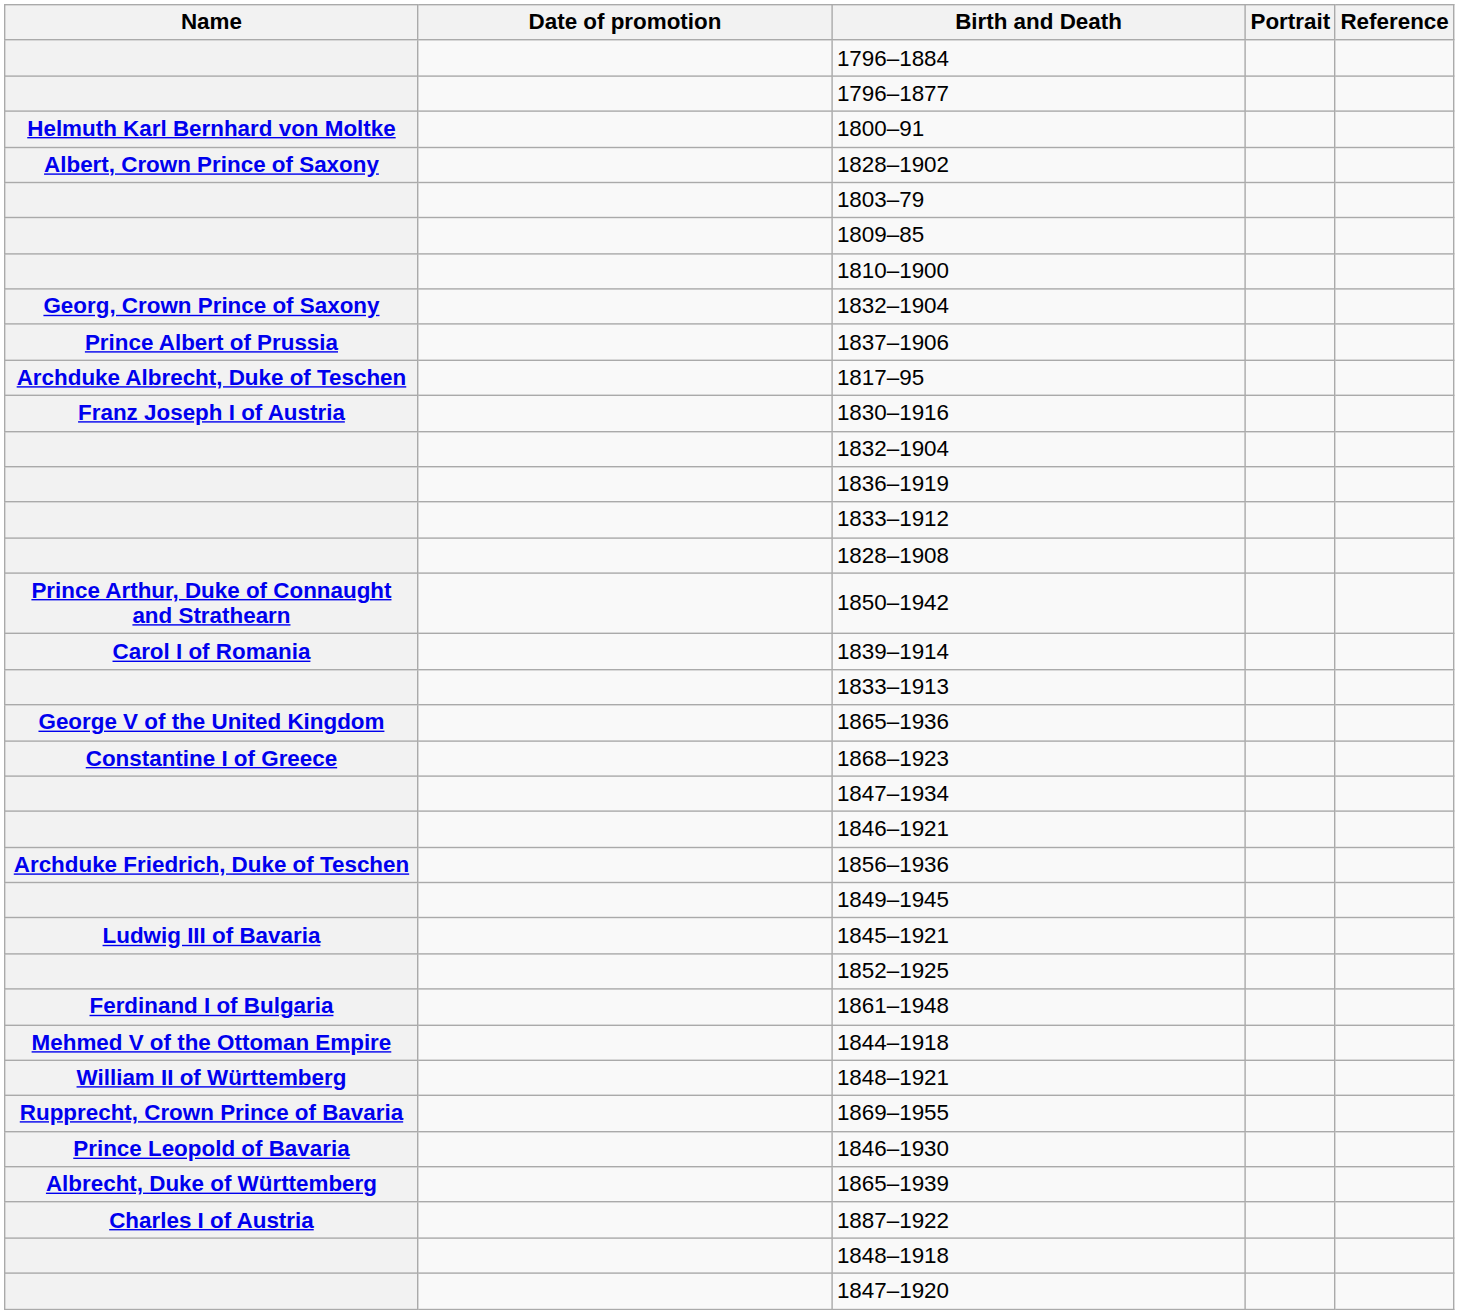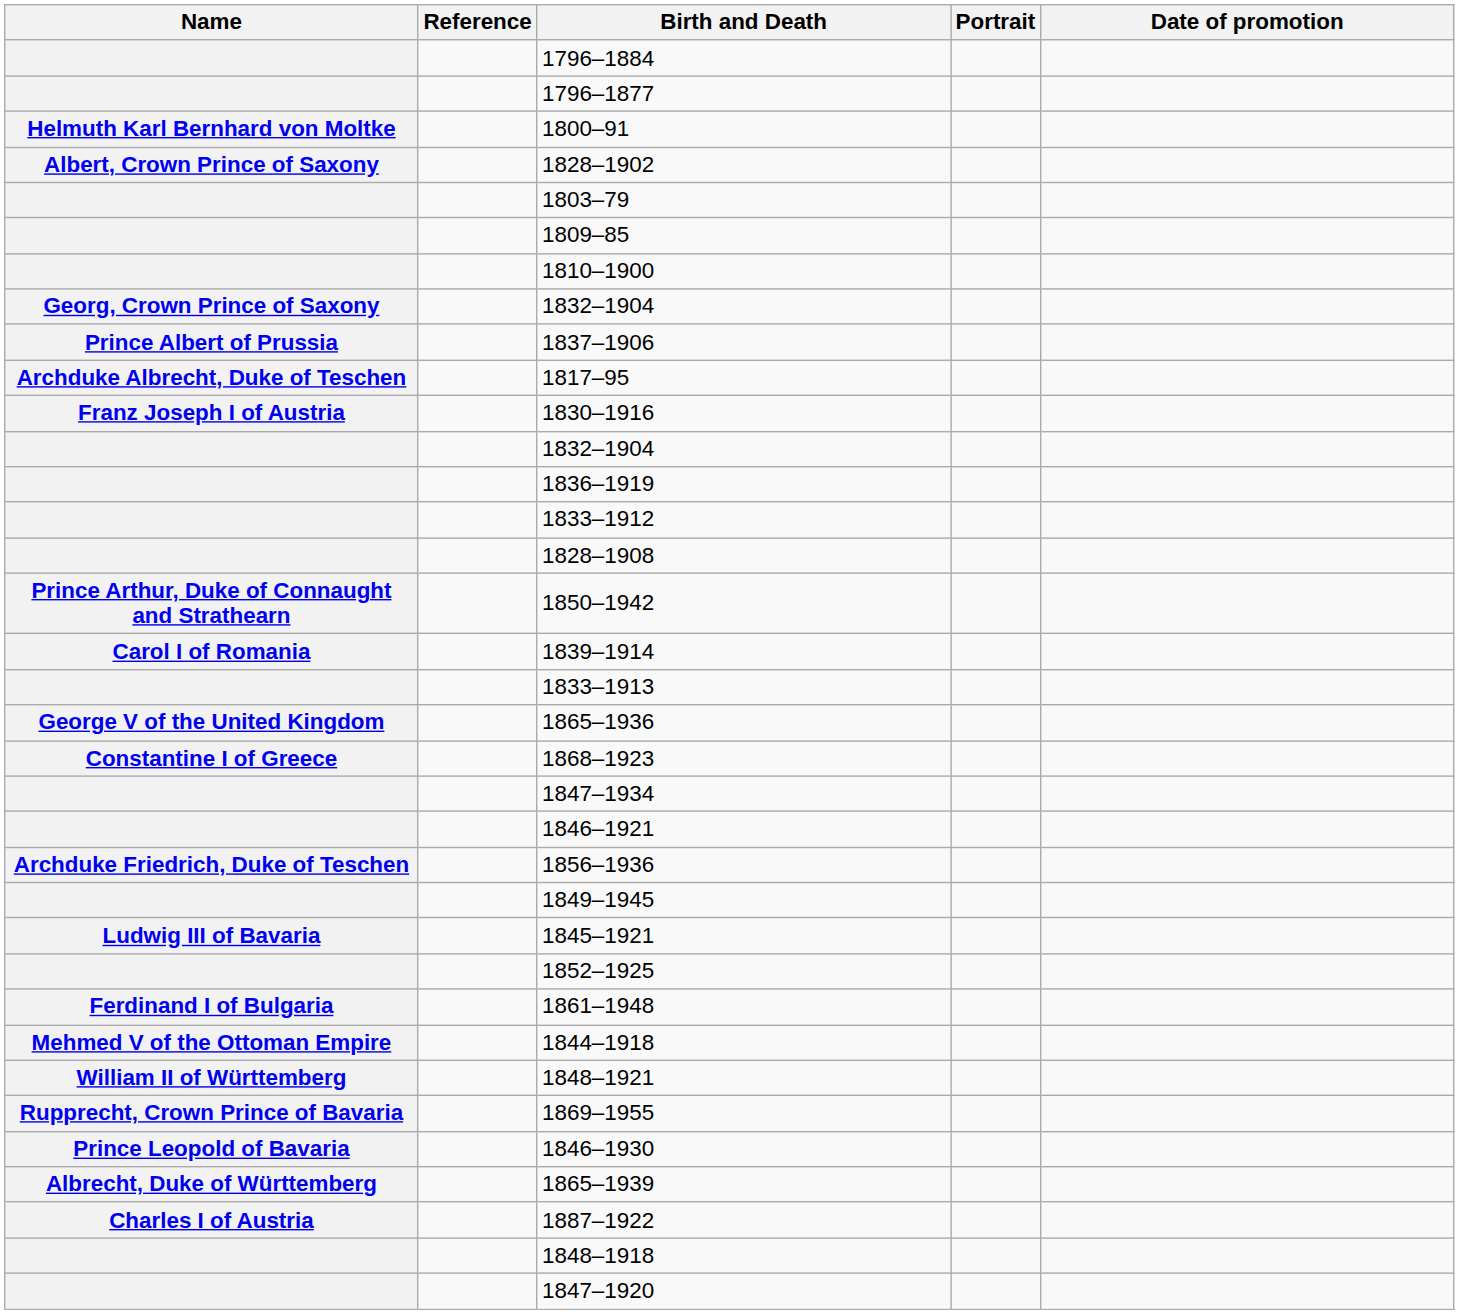columns swapped: Date of promotion <-> Reference
